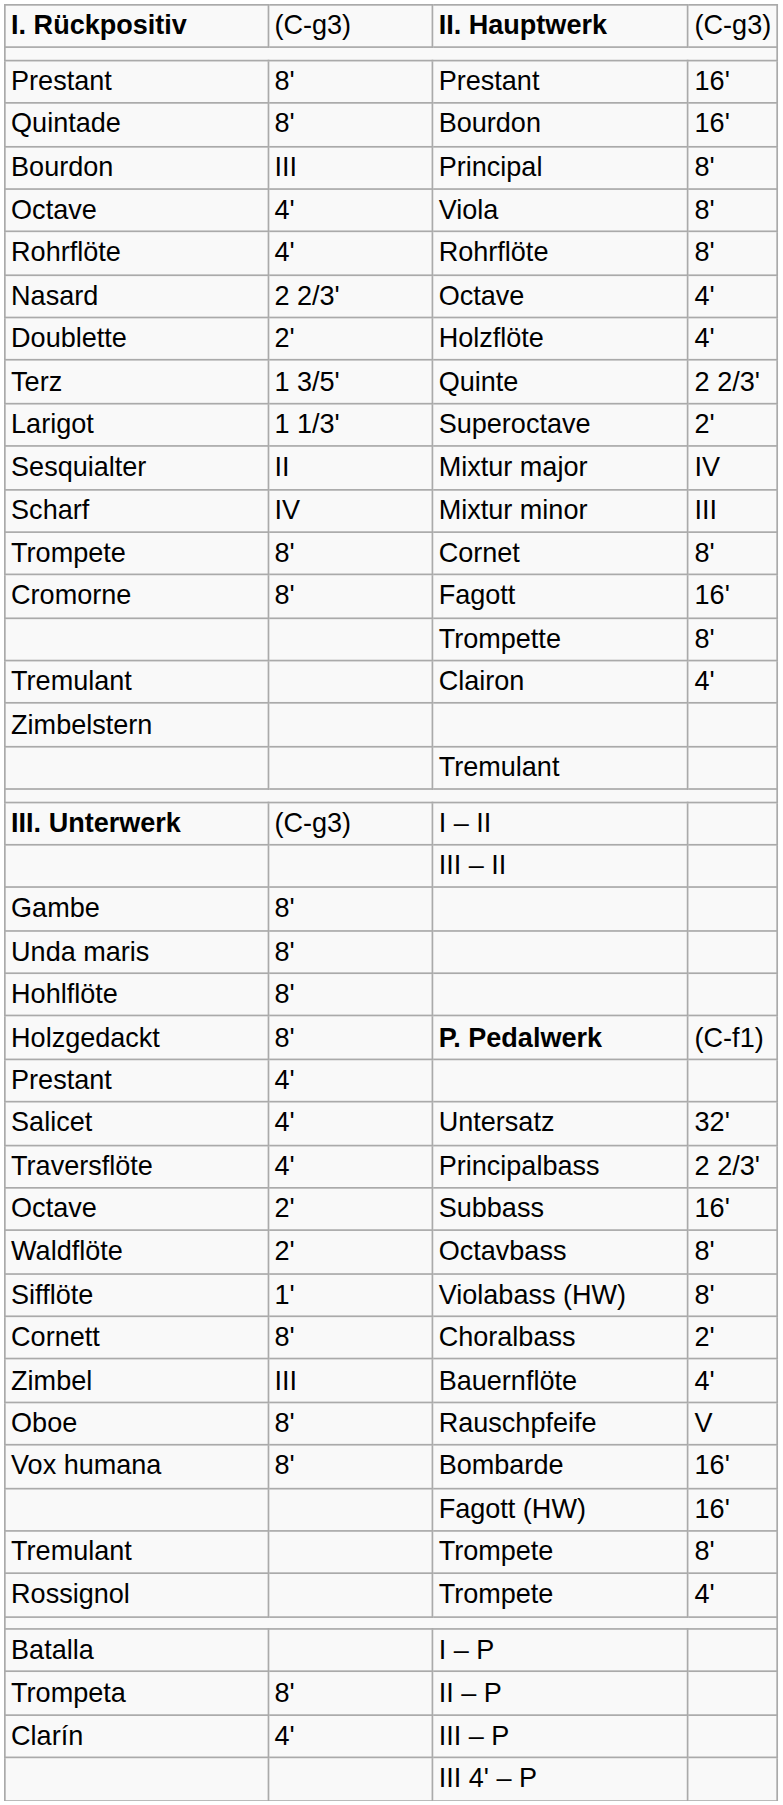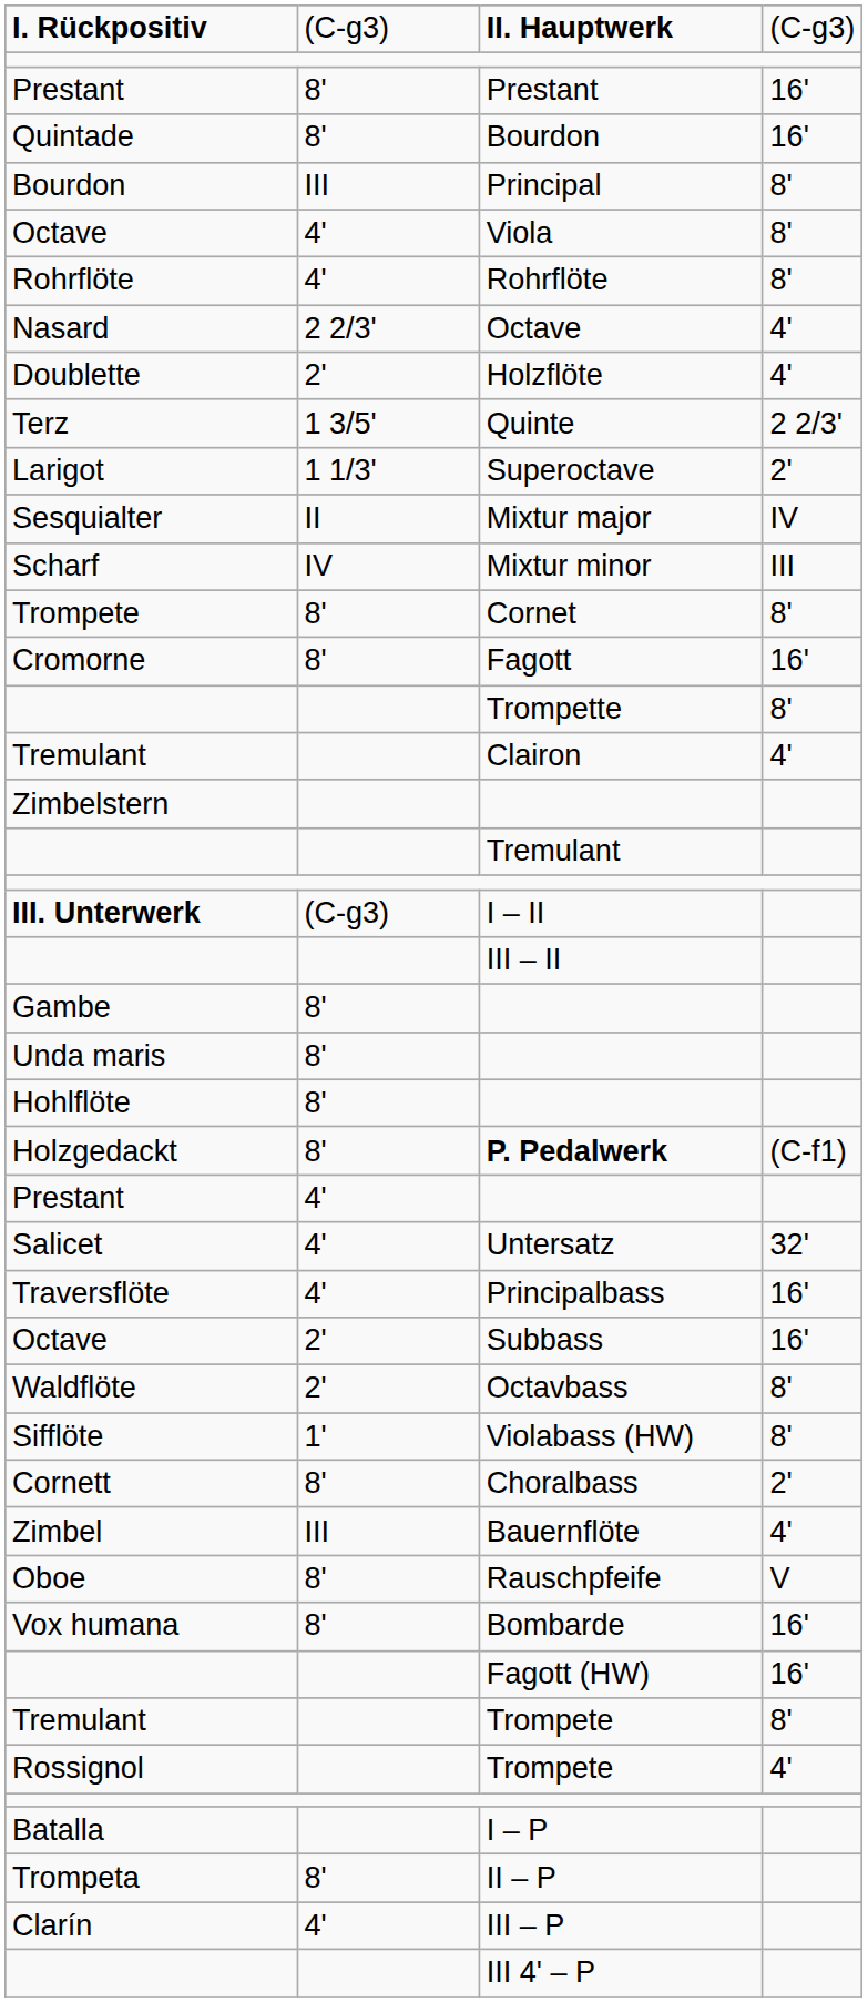Principalbass | column 4: 2 2/3' -> 16'
